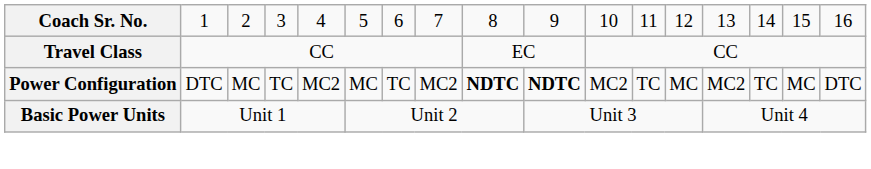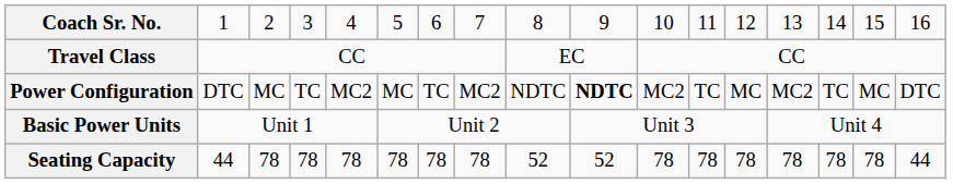Power Configuration | column 9: bold -> normal
+ row: Seating Capacity | 44 | 78 | 78 | 78 | 78 | 78 | 78 | 52 | 52 | 78 | 78 | 78 | 78 | 78 | 78 | 44
